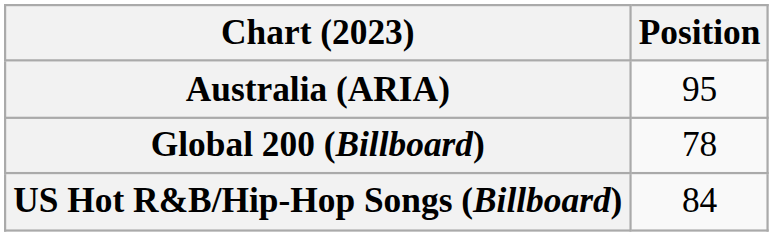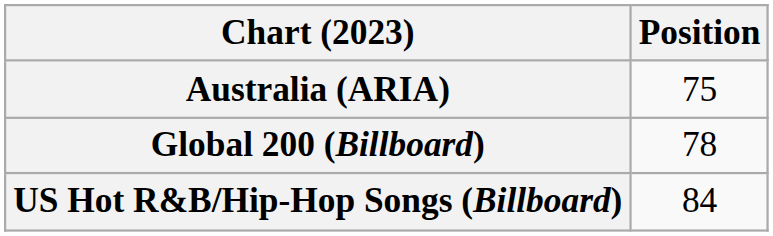Australia (ARIA) | Position: 95 -> 75
